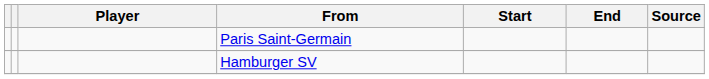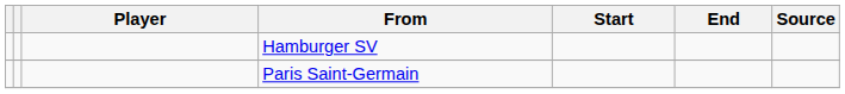rows swapped: Hamburger SV <-> Paris Saint-Germain
